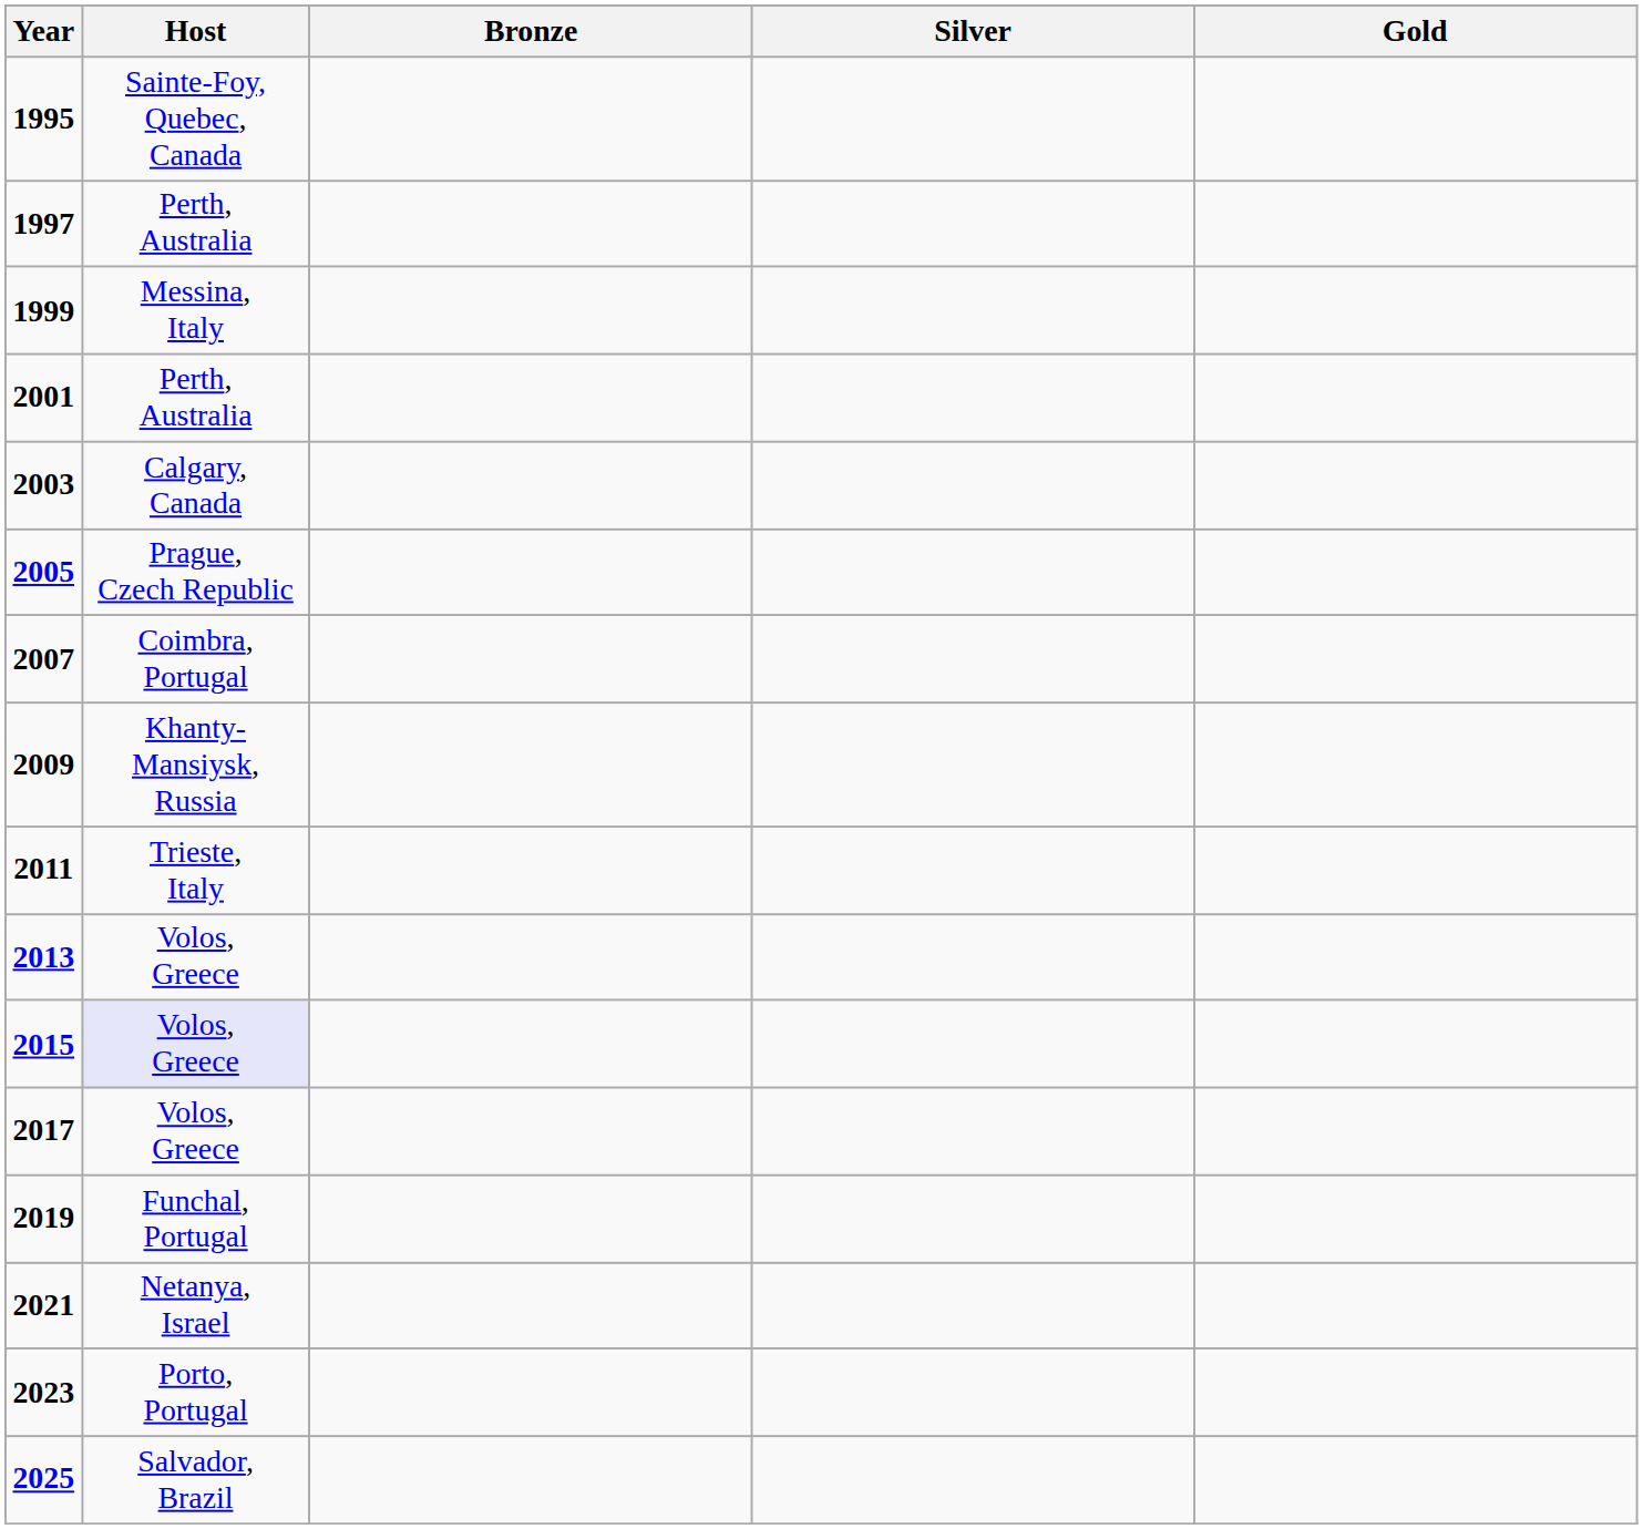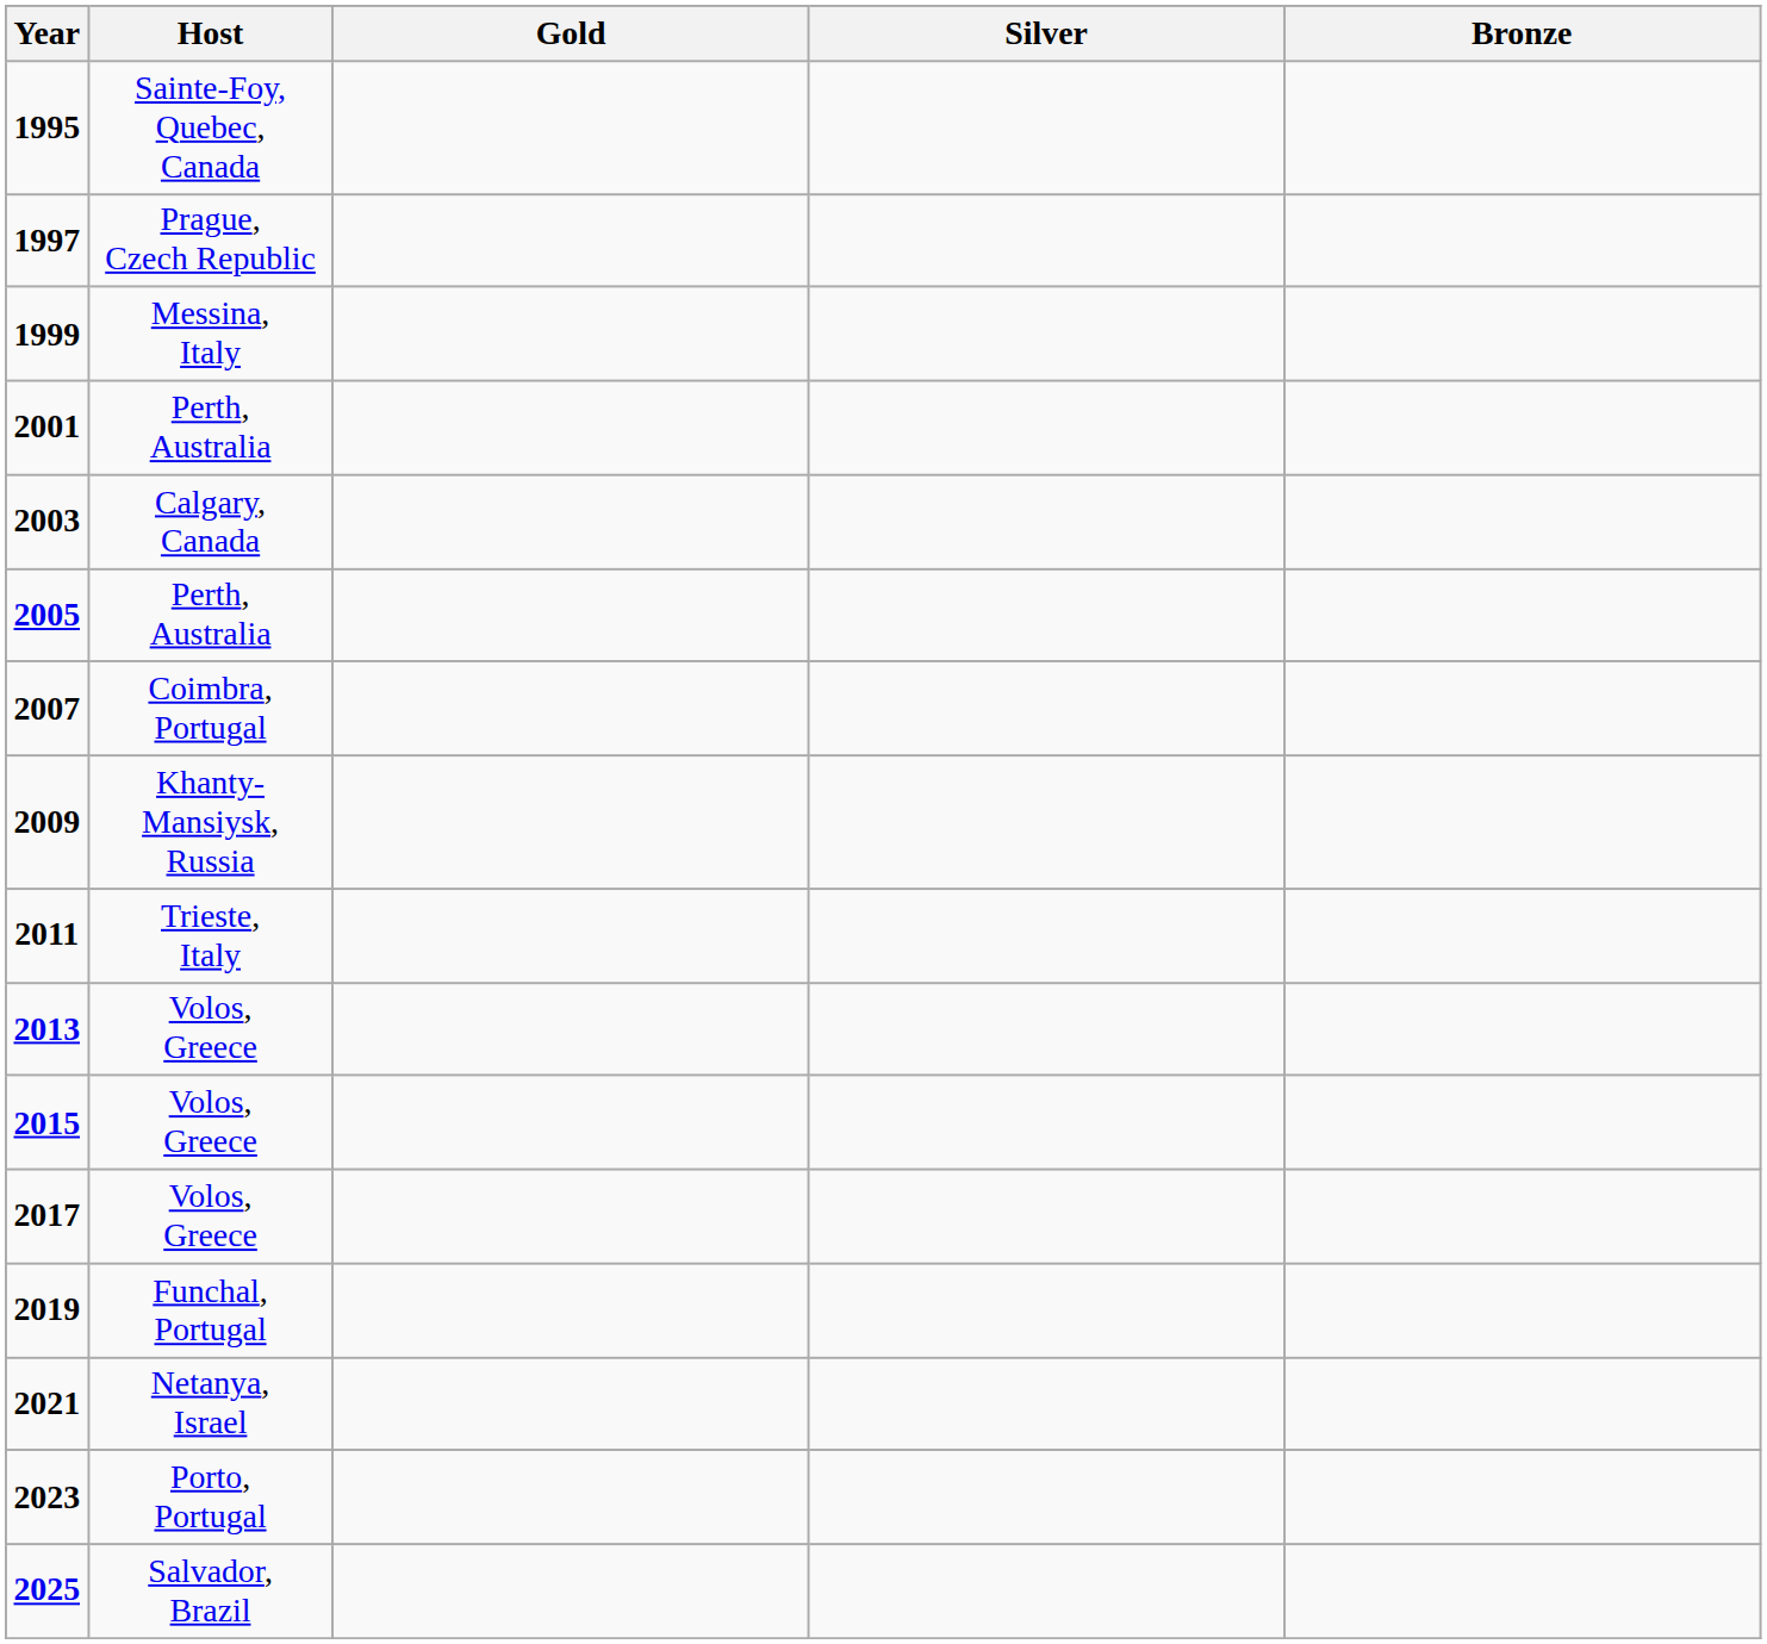columns swapped: Gold <-> Bronze
1997 | Host: Perth, Australia -> Prague, Czech Republic
2005 | Host: Prague, Czech Republic -> Perth, Australia
2015 | Host: lavender background -> no background
